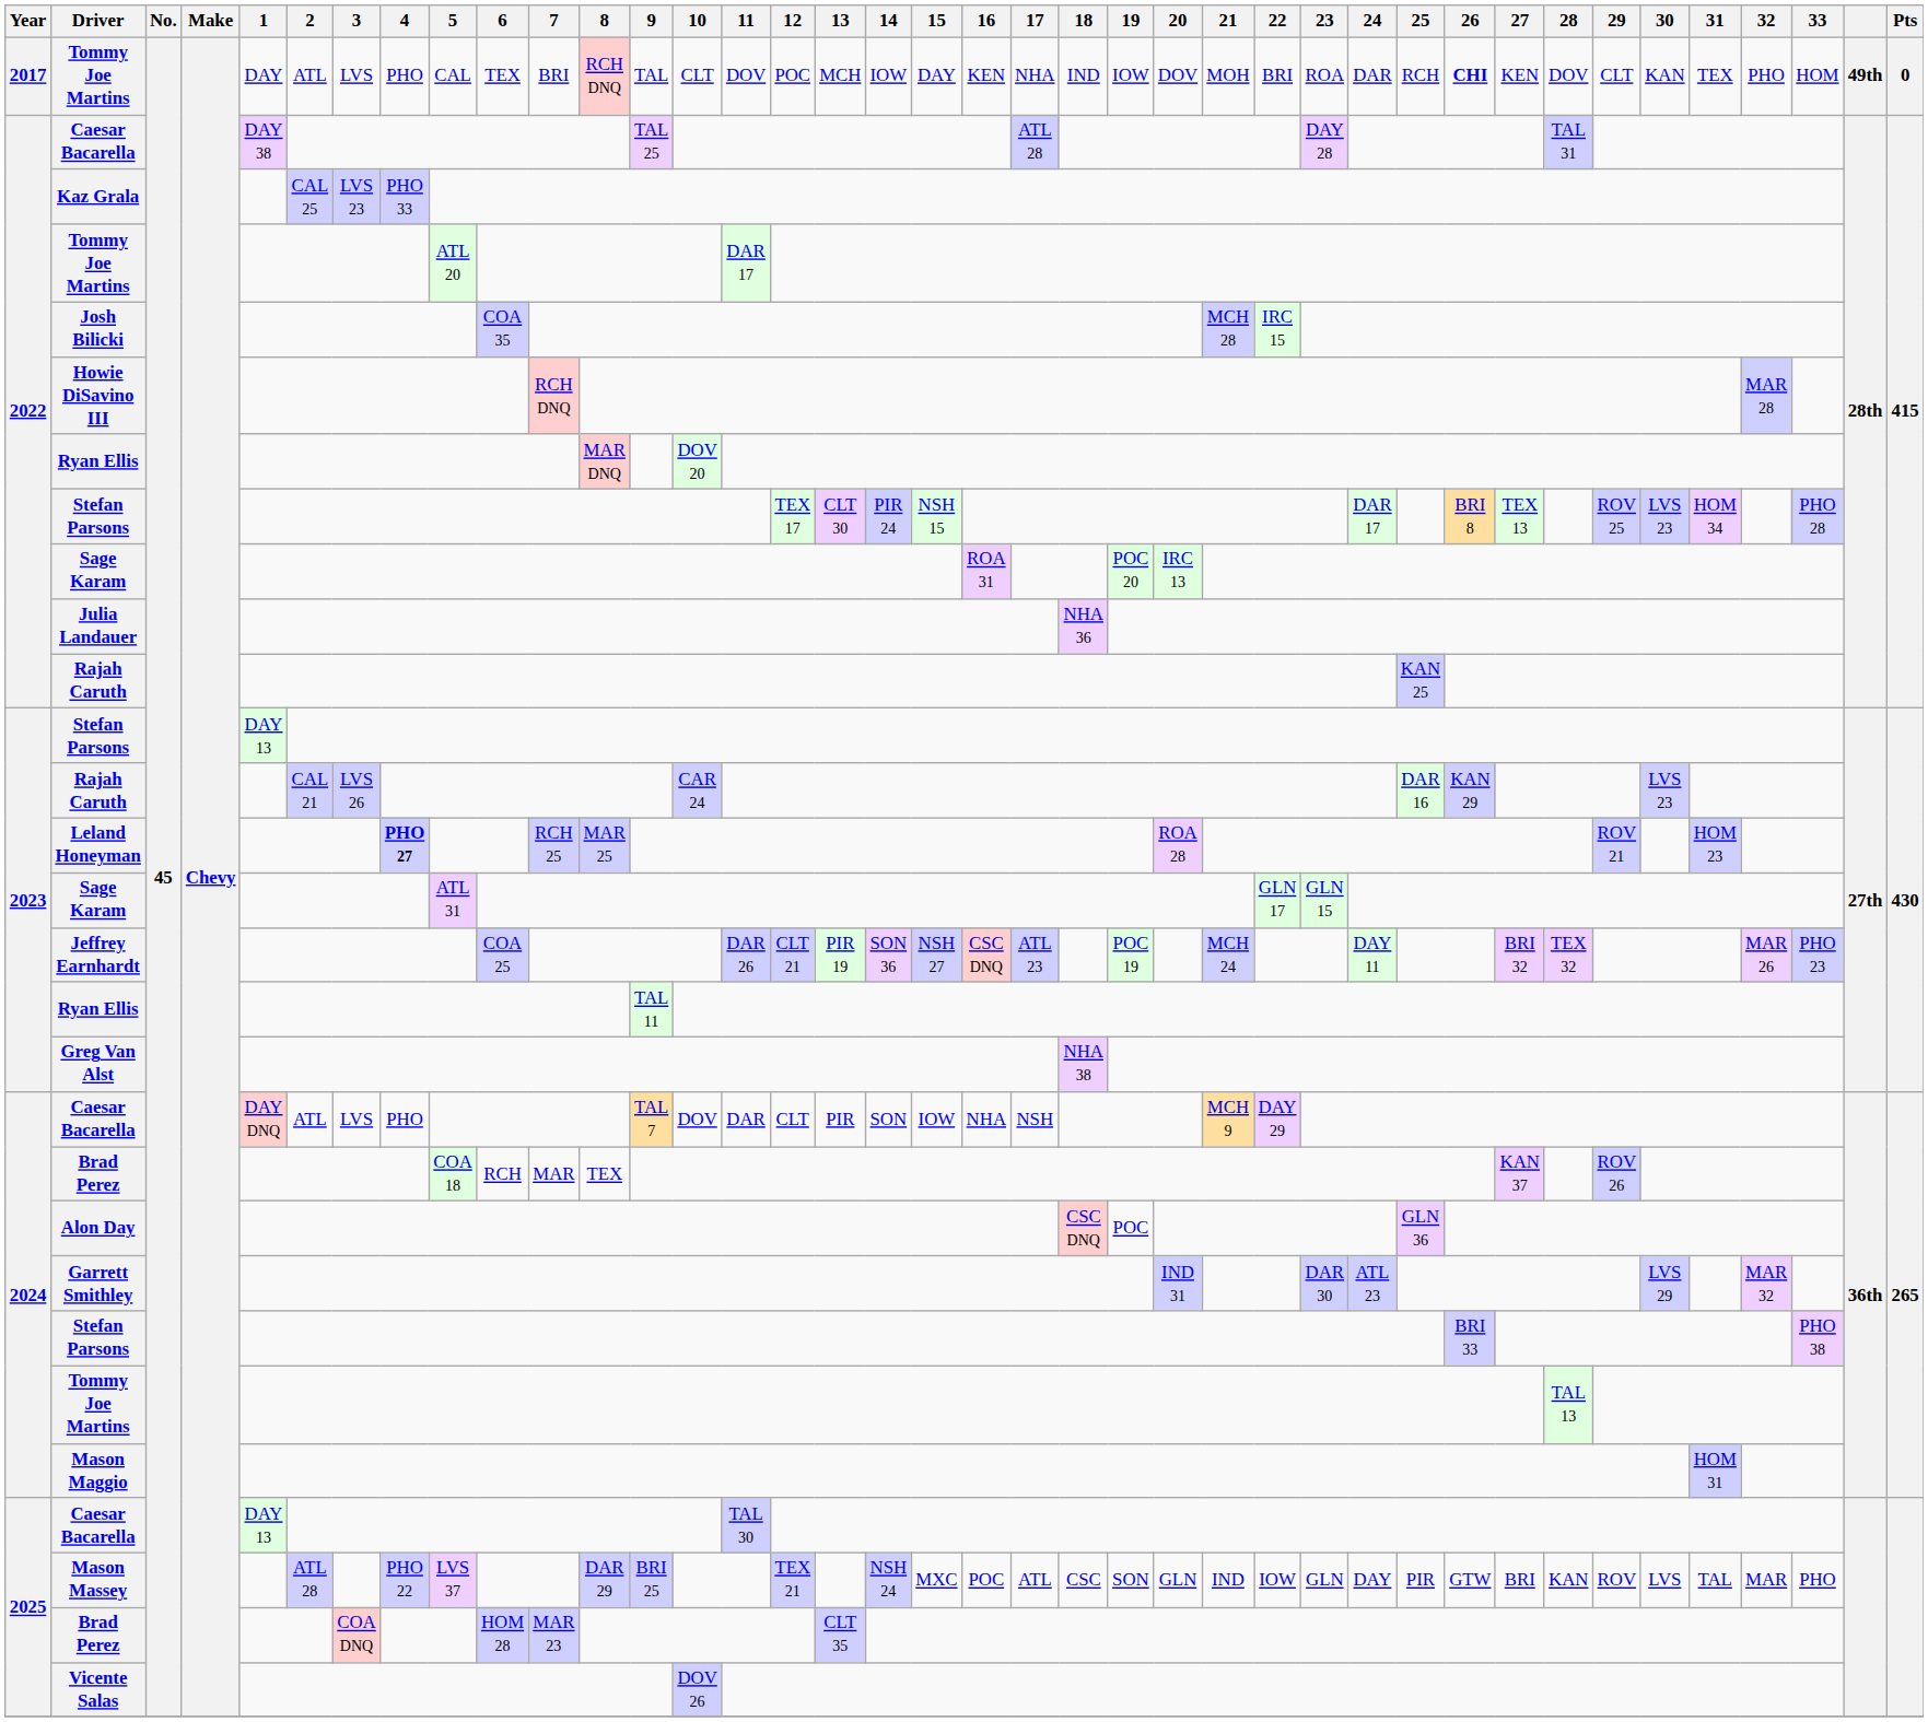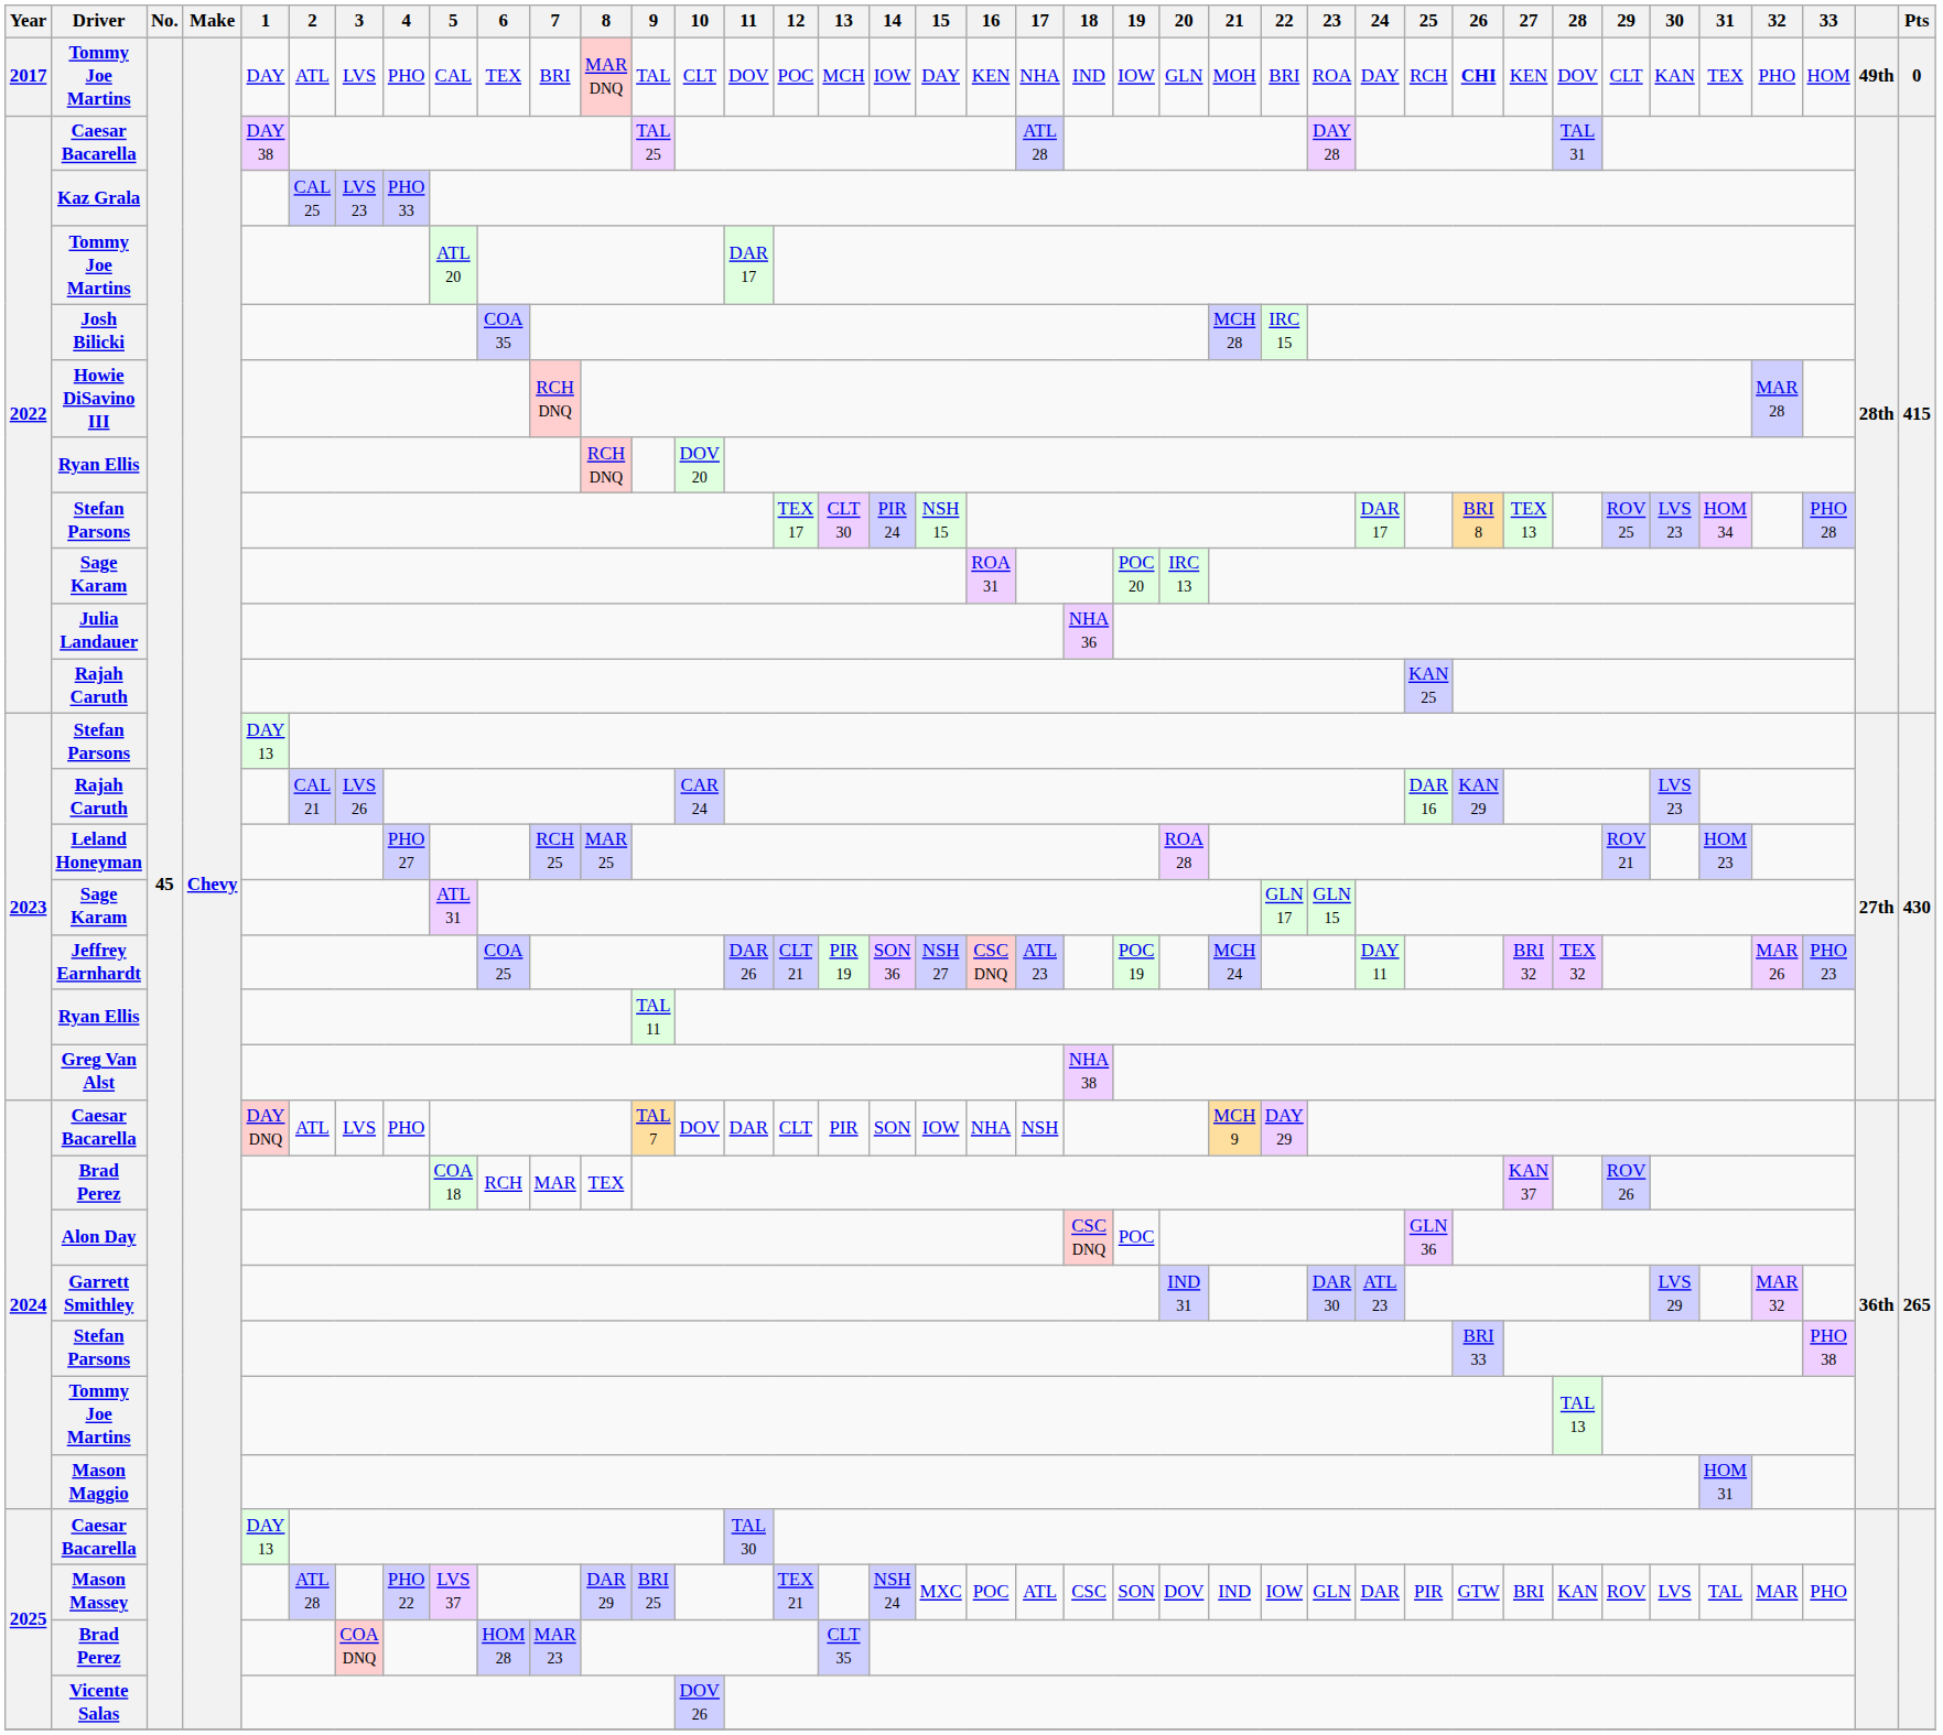2017 / Tommy Joe Martins | 8: RCH DNQ -> MAR DNQ
2017 / Tommy Joe Martins | 20: DOV -> GLN
2017 / Tommy Joe Martins | 24: DAR -> DAY
2022 / Ryan Ellis | 8: MAR DNQ -> RCH DNQ
Leland Honeyman | 4: bold -> normal
Mason Massey | 20: GLN -> DOV
Mason Massey | 24: DAY -> DAR
